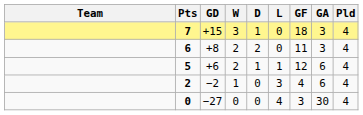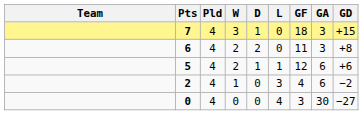columns swapped: Pld <-> GD
